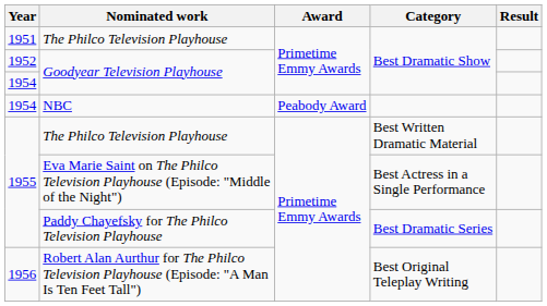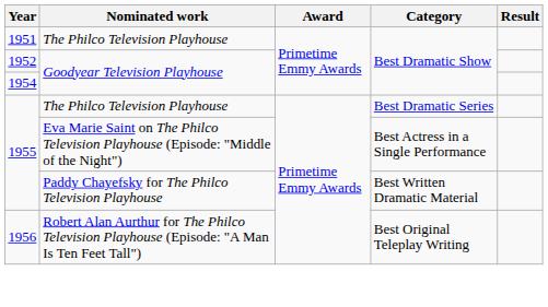- row: 1954 | NBC | Peabody Award
1955 / The Philco Television Playhouse | Category: Best Written Dramatic Material -> Best Dramatic Series
Paddy Chayefsky for The Philco Television Playhouse | Category: Best Dramatic Series -> Best Written Dramatic Material
